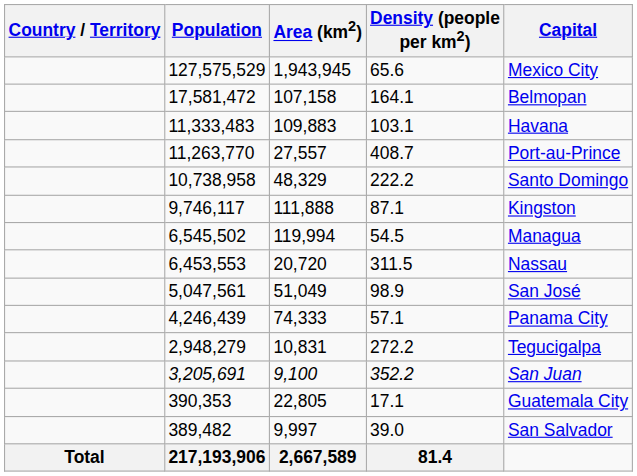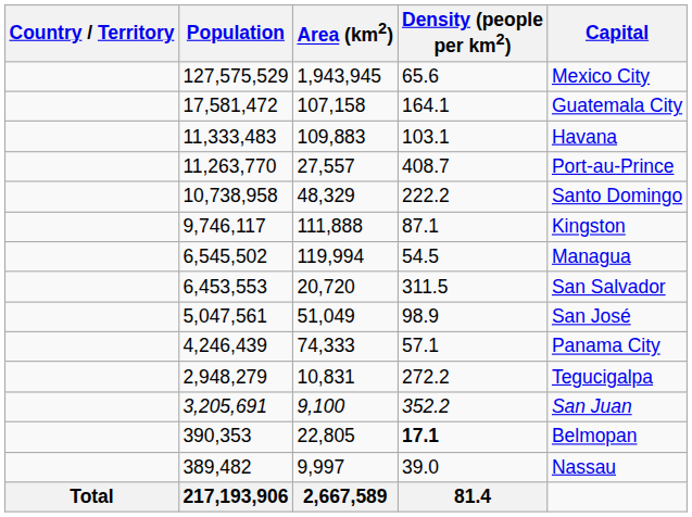17,581,472 | Capital: Belmopan -> Guatemala City
6,453,553 | Capital: Nassau -> San Salvador
390,353 | Density (people per km2): normal -> bold
390,353 | Capital: Guatemala City -> Belmopan
389,482 | Capital: San Salvador -> Nassau
